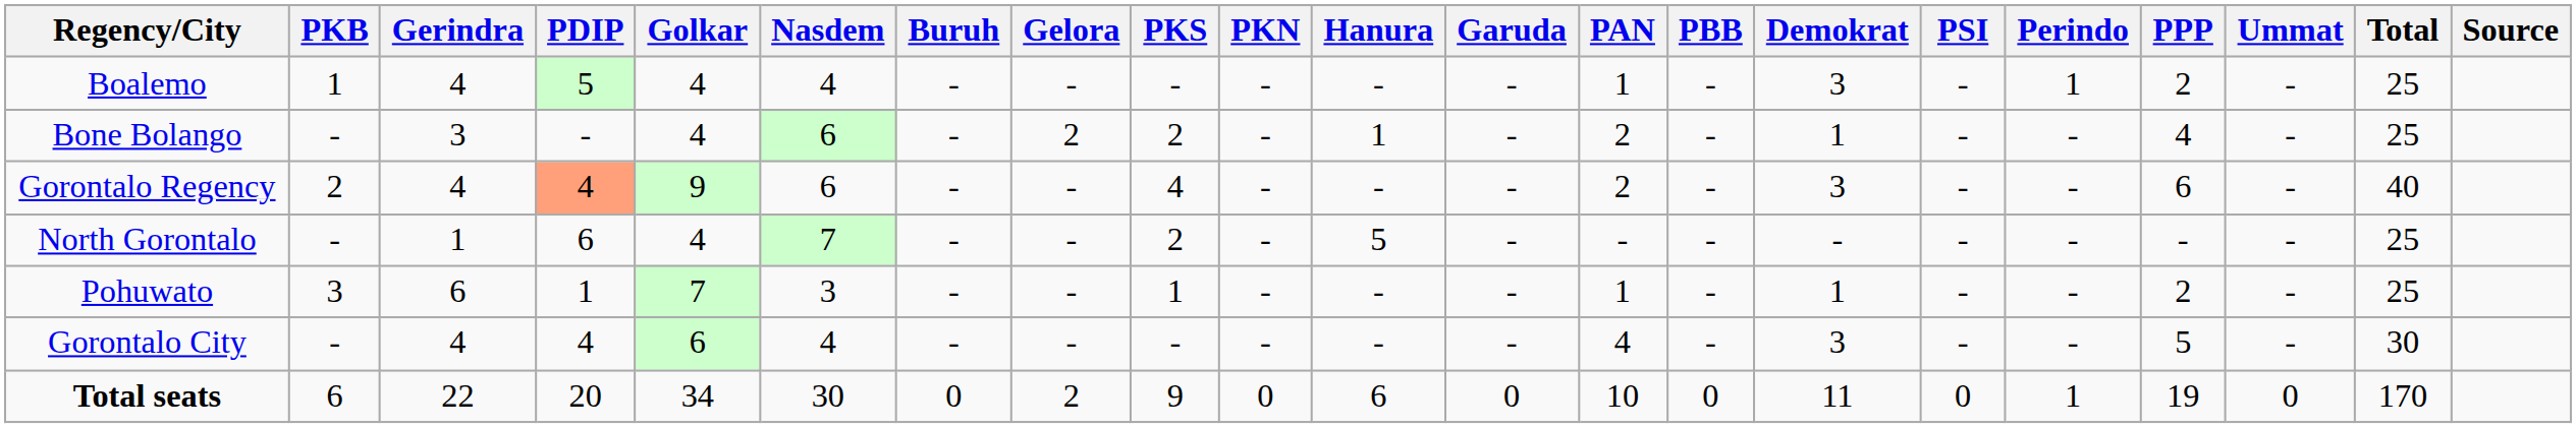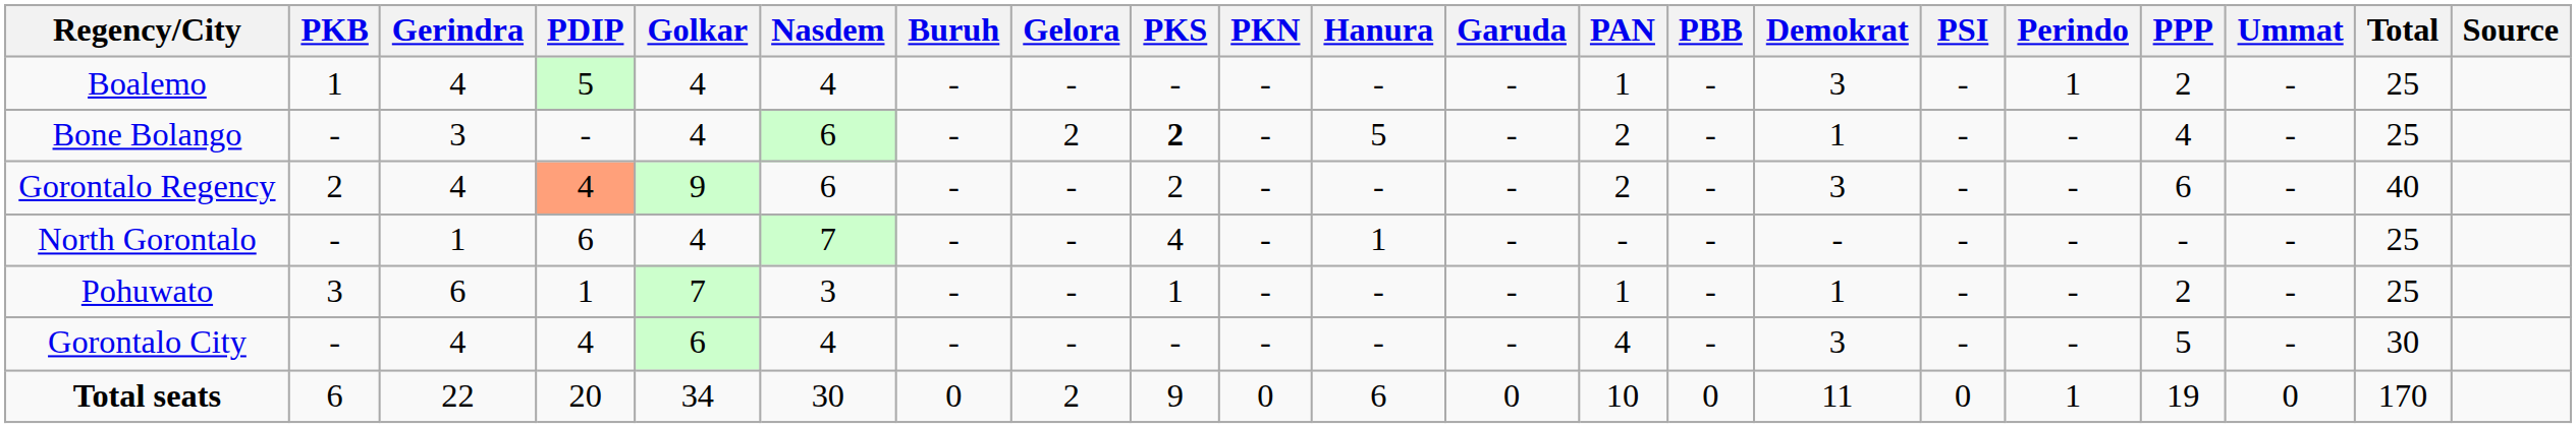Bone Bolango | PKS: normal -> bold
Bone Bolango | Hanura: 1 -> 5
Gorontalo Regency | PKS: 4 -> 2
North Gorontalo | PKS: 2 -> 4
North Gorontalo | Hanura: 5 -> 1
